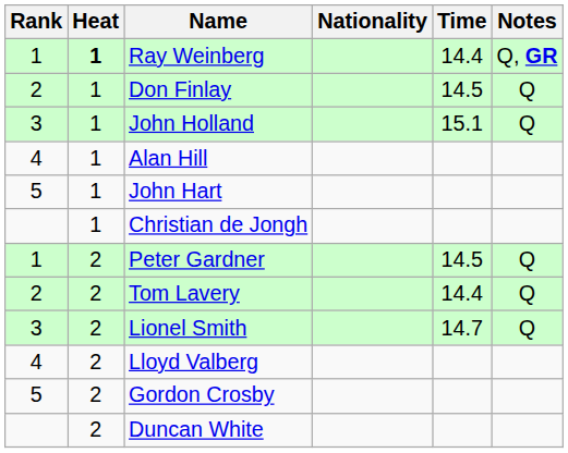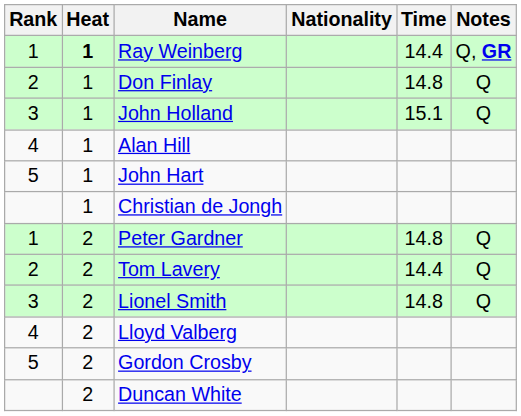Don Finlay | Time: 14.5 -> 14.8
Peter Gardner | Time: 14.5 -> 14.8
Lionel Smith | Time: 14.7 -> 14.8
